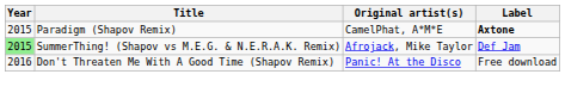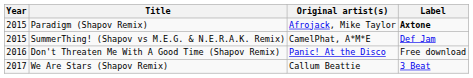Paradigm (Shapov Remix) | Original artist(s): CamelPhat, A*M*E -> Afrojack, Mike Taylor
SummerThing! (Shapov vs M.E.G. & N.E.R.A.K. Remix) | Year: lightgreen background -> no background
SummerThing! (Shapov vs M.E.G. & N.E.R.A.K. Remix) | Original artist(s): Afrojack, Mike Taylor -> CamelPhat, A*M*E
+ row: 2017 | We Are Stars (Shapov Remix) | Callum Beattie | 3 Beat
